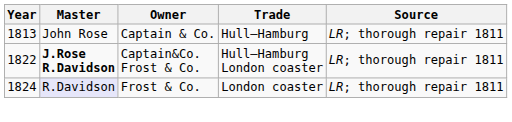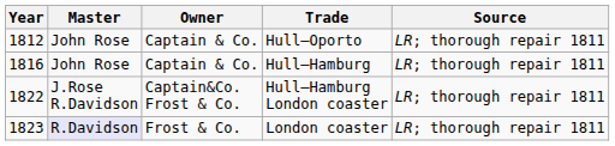+ row: 1812 | John Rose | Captain & Co. | Hull–Oporto | LR; thorough repair 1811
Hull–Hamburg | Year: 1813 -> 1816
Hull–Hamburg London coaster | Master: bold -> normal
London coaster | Year: 1824 -> 1823
